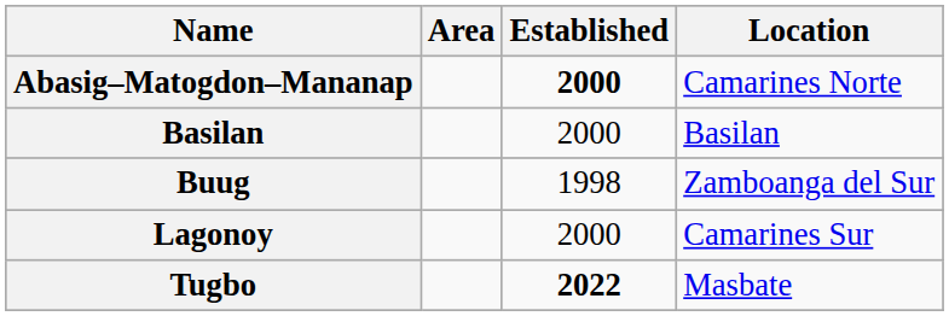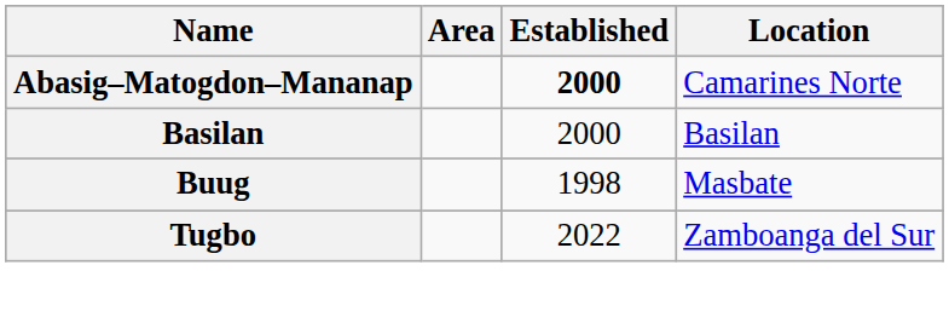Buug | Location: Zamboanga del Sur -> Masbate
- row: Lagonoy | 2000 | Camarines Sur
Tugbo | Established: bold -> normal
Tugbo | Location: Masbate -> Zamboanga del Sur
